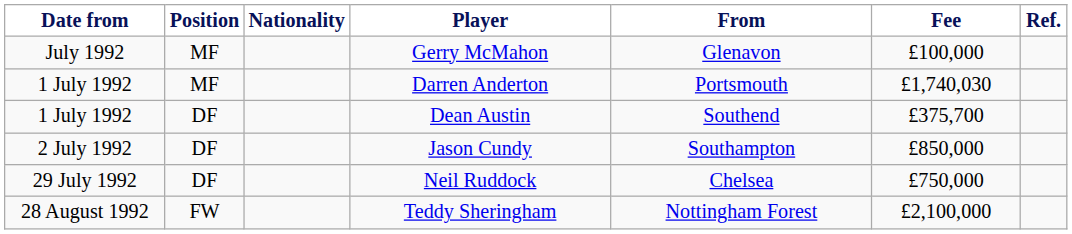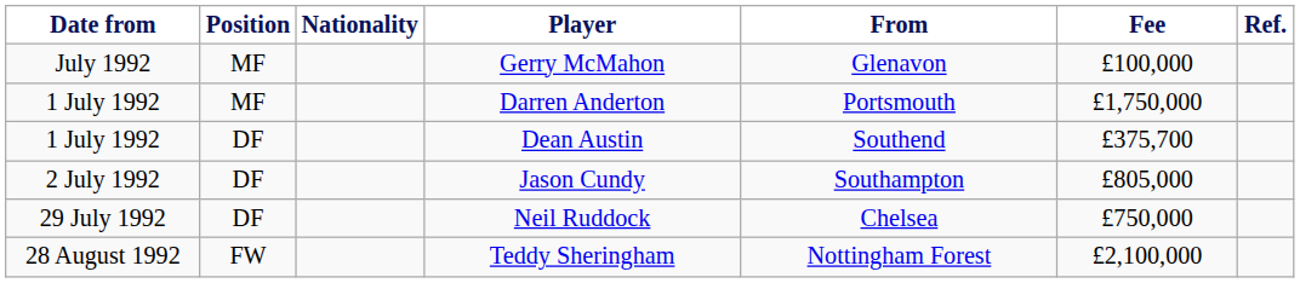Darren Anderton | Fee: £1,740,030 -> £1,750,000
Jason Cundy | Fee: £850,000 -> £805,000
